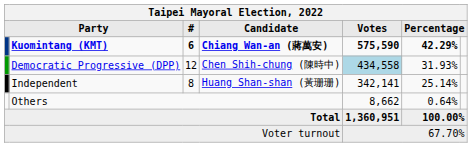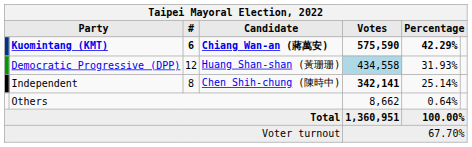Democratic Progressive (DPP) | Candidate: Chen Shih-chung (陳時中) -> Huang Shan-shan (黃珊珊)
Independent | Candidate: Huang Shan-shan (黃珊珊) -> Chen Shih-chung (陳時中)
Independent | Votes: normal -> bold
